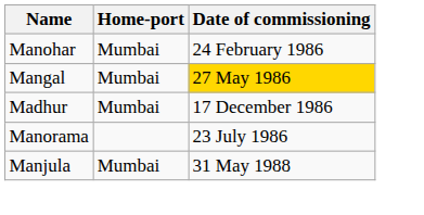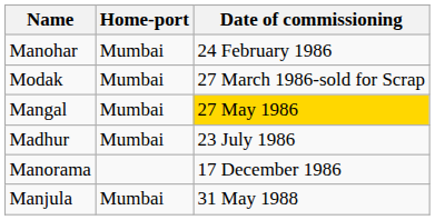+ row: Modak | Mumbai | 27 March 1986-sold for Scrap
Madhur | Date of commissioning: 17 December 1986 -> 23 July 1986
Manorama | Date of commissioning: 23 July 1986 -> 17 December 1986
